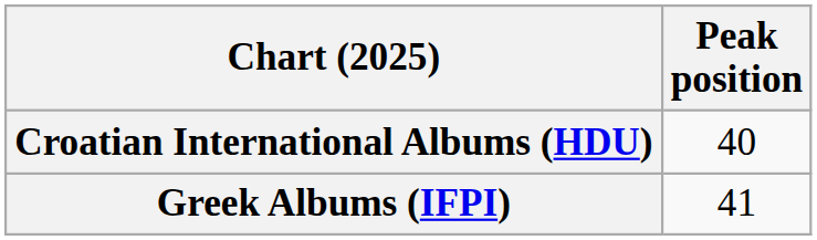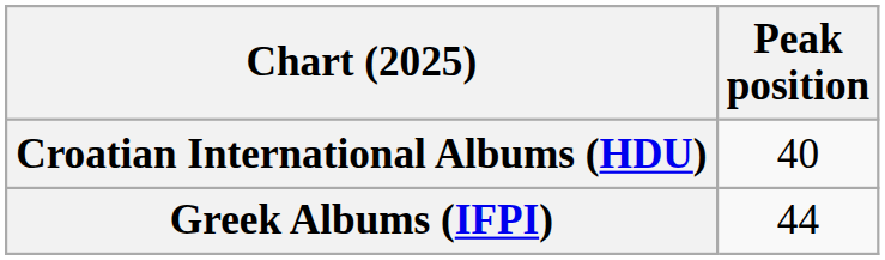Greek Albums (IFPI) | Peak position: 41 -> 44
